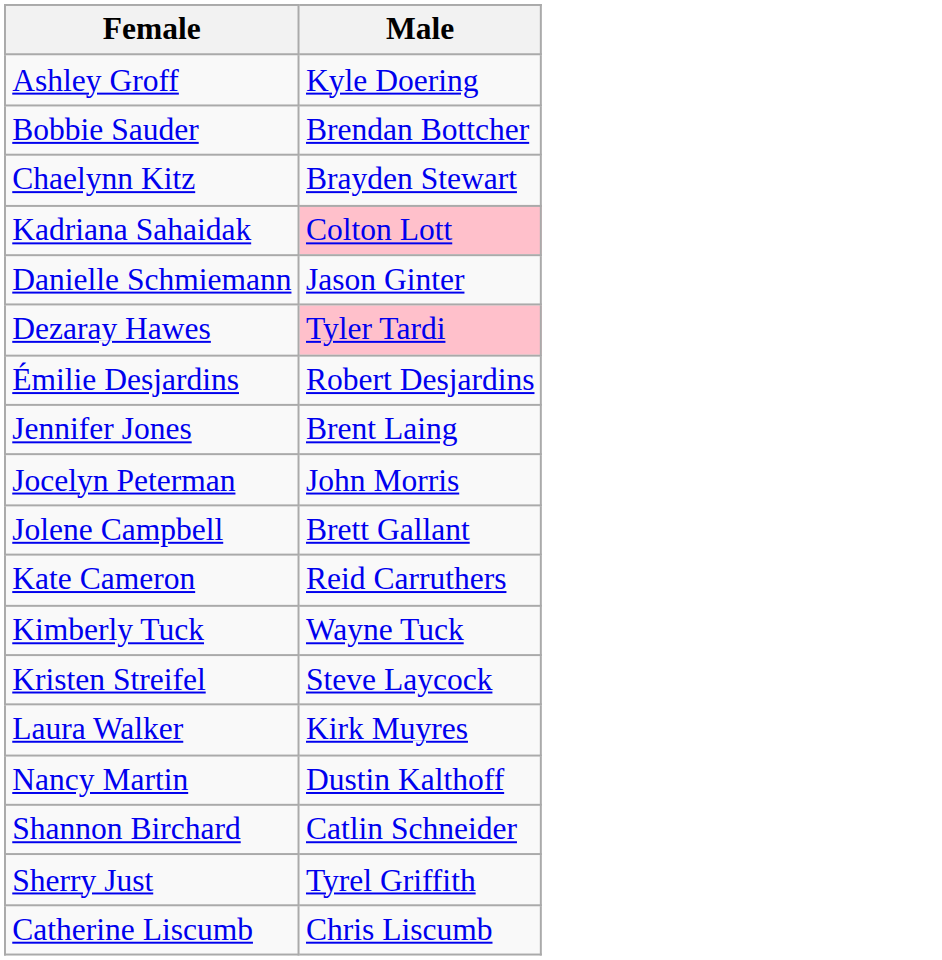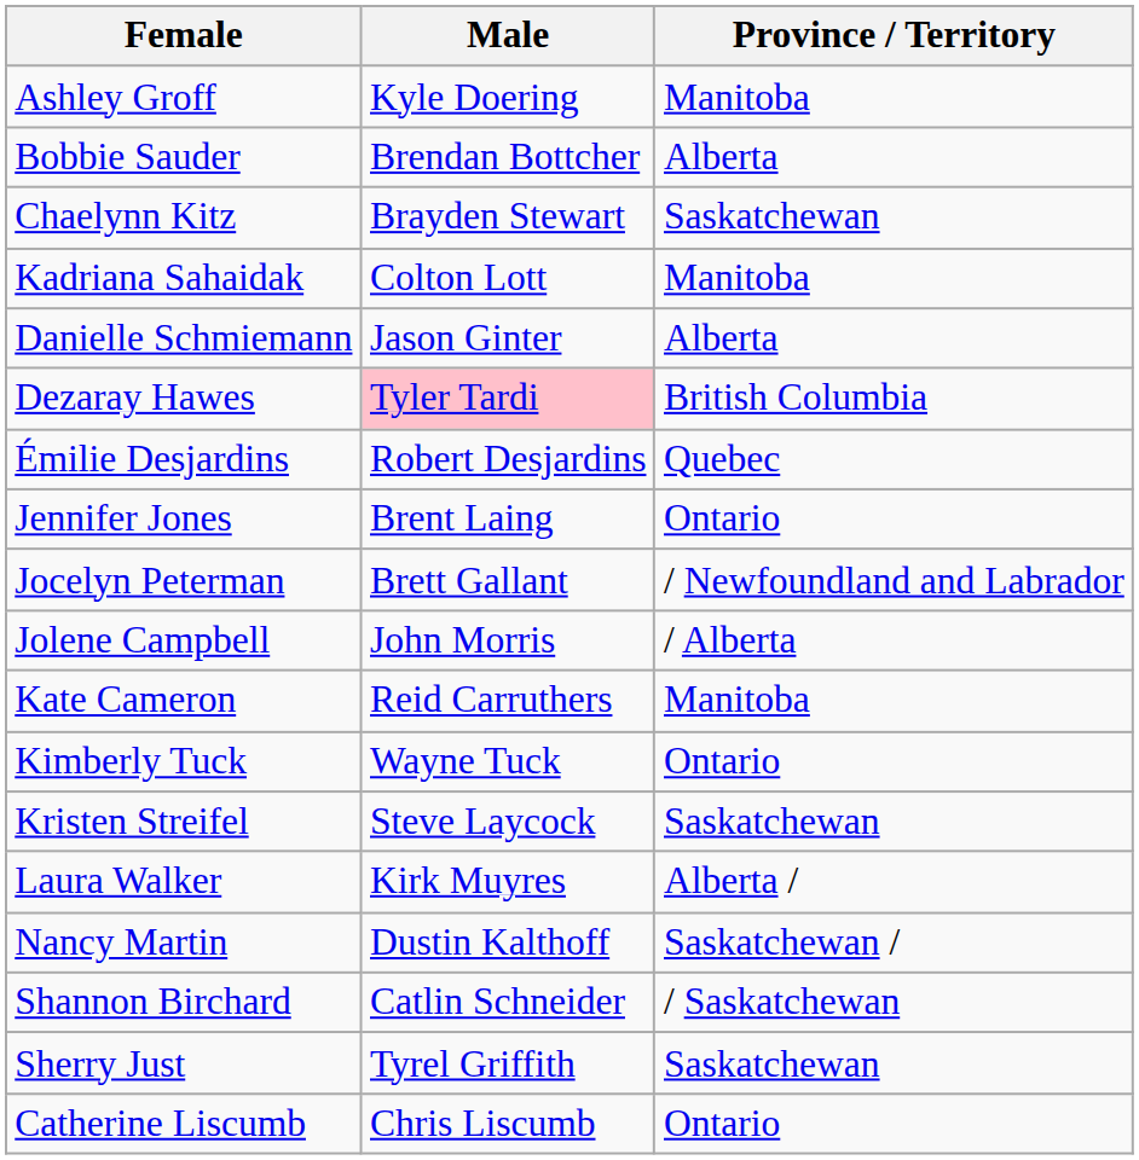+ column: Province / Territory | Manitoba | Alberta | Saskatchewan | Manitoba | Alberta | British Columbia | Quebec | Ontario | / Newfoundland and Labrador | / Alberta | Manitoba | Ontario | Saskatchewan | Alberta / | Saskatchewan / | / Saskatchewan | Saskatchewan | Ontario
Kadriana Sahaidak | Male: pink background -> no background
Jocelyn Peterman | Male: John Morris -> Brett Gallant
Jolene Campbell | Male: Brett Gallant -> John Morris
